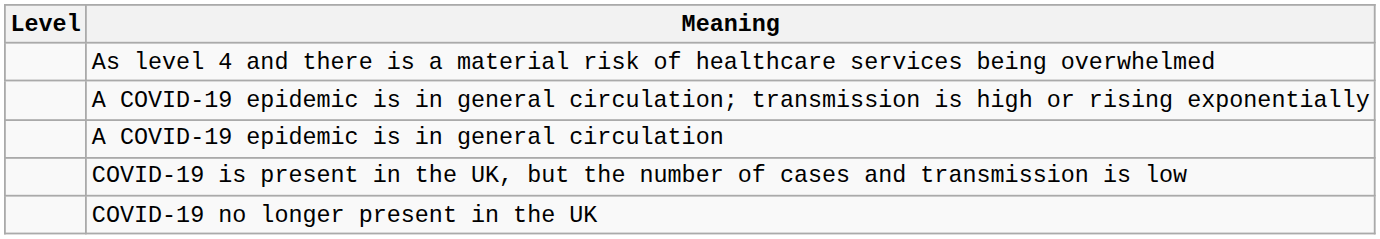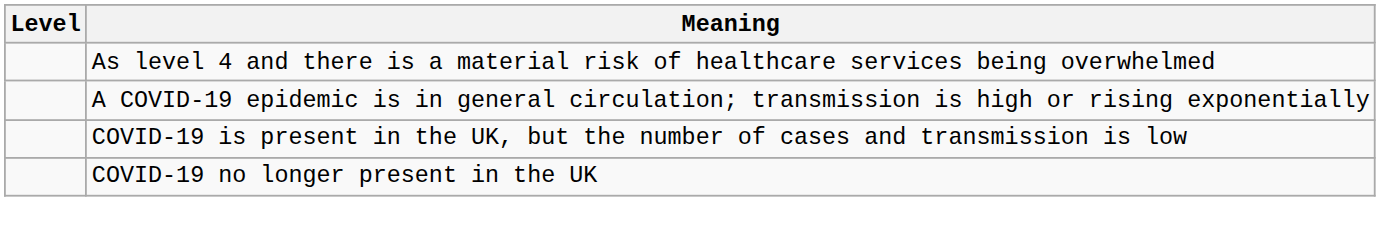- row: A COVID-19 epidemic is in general circulation
